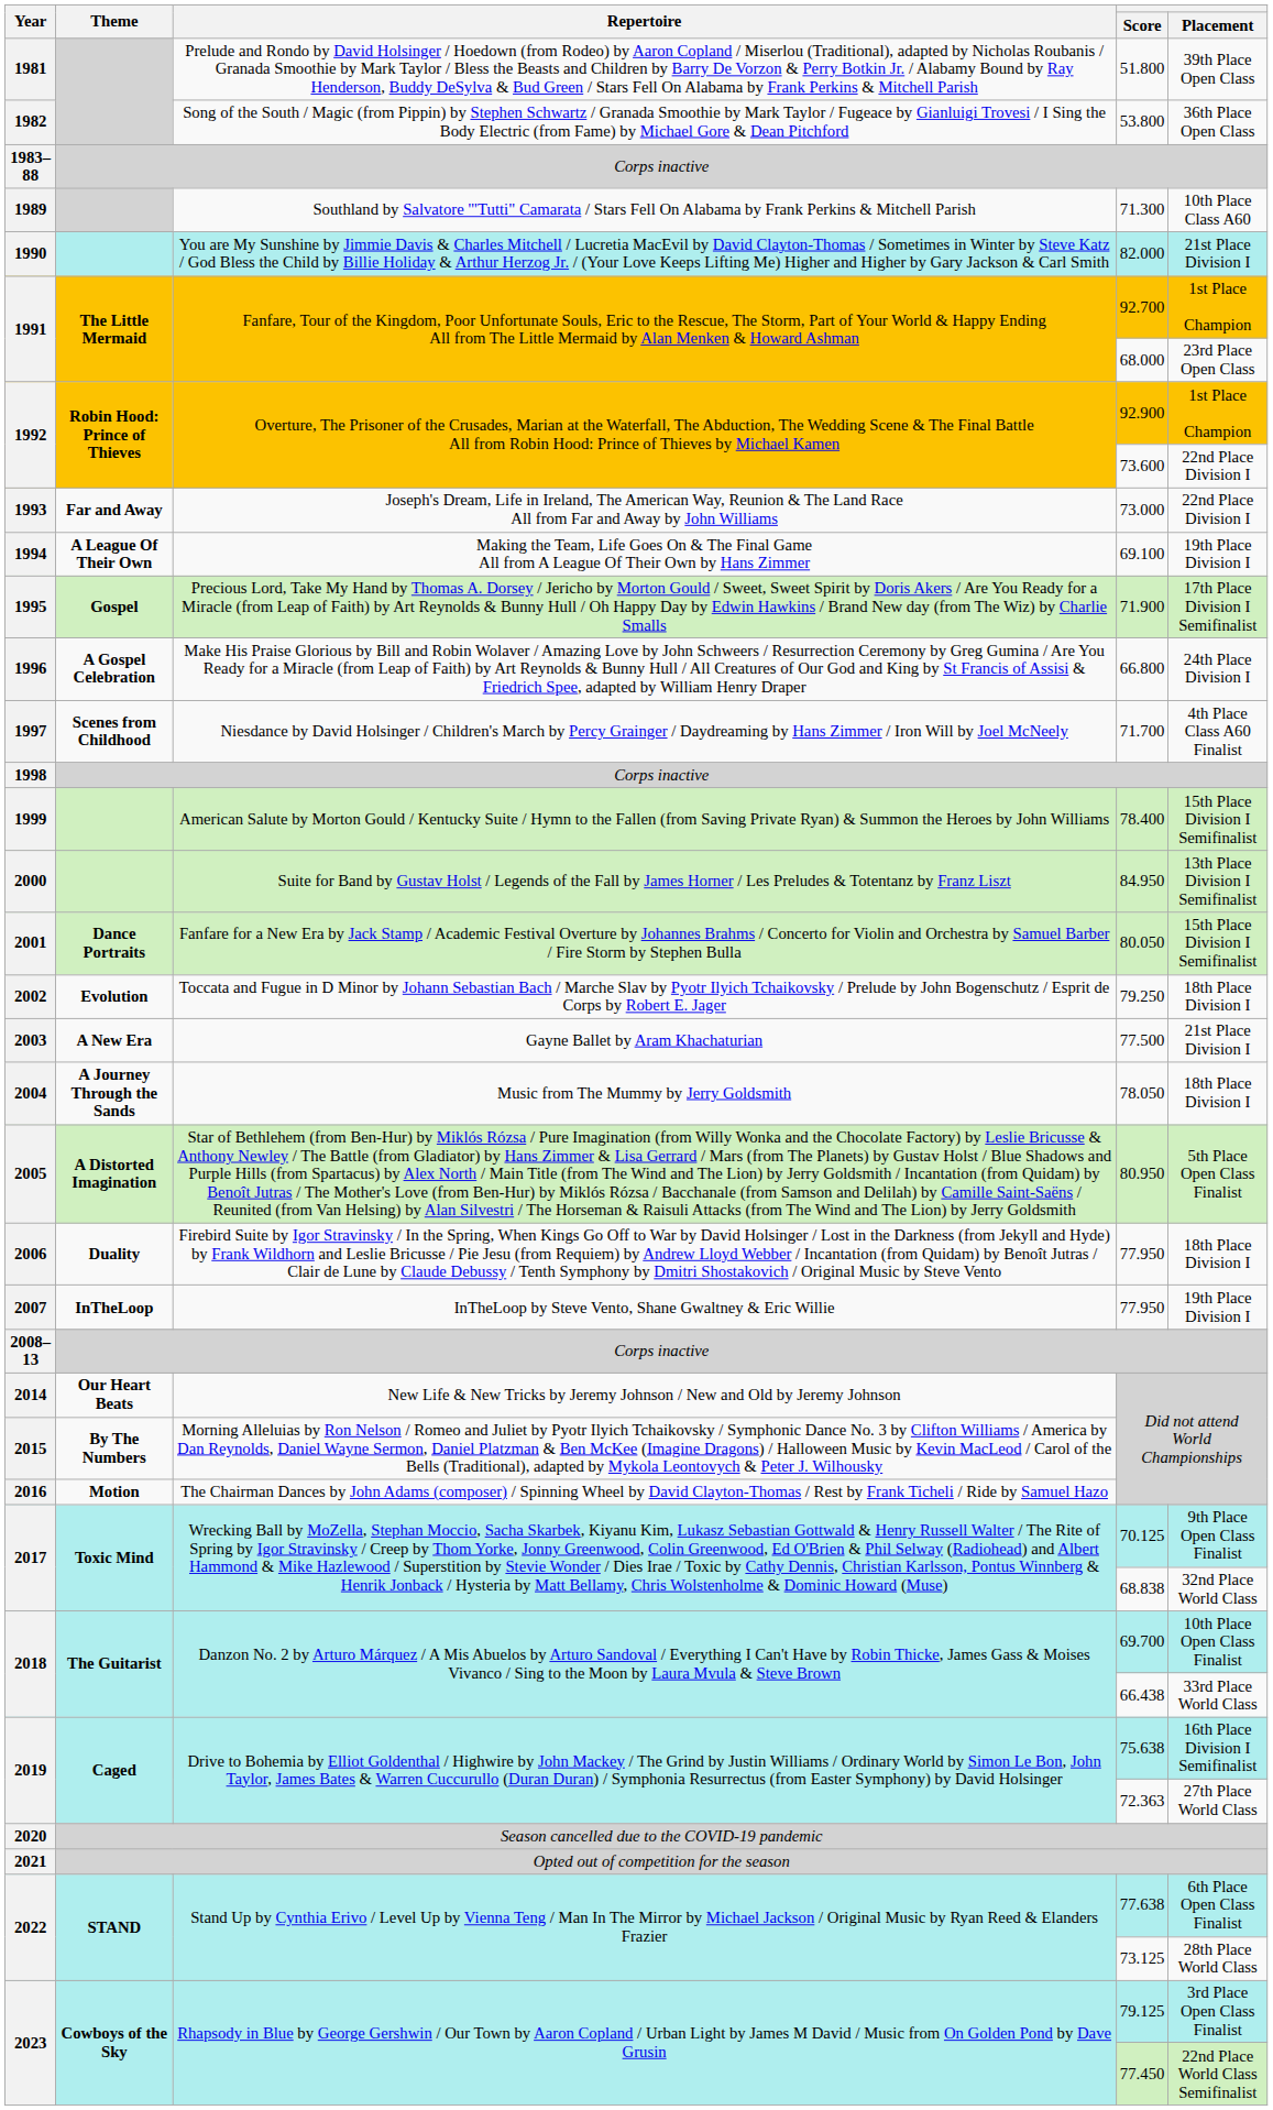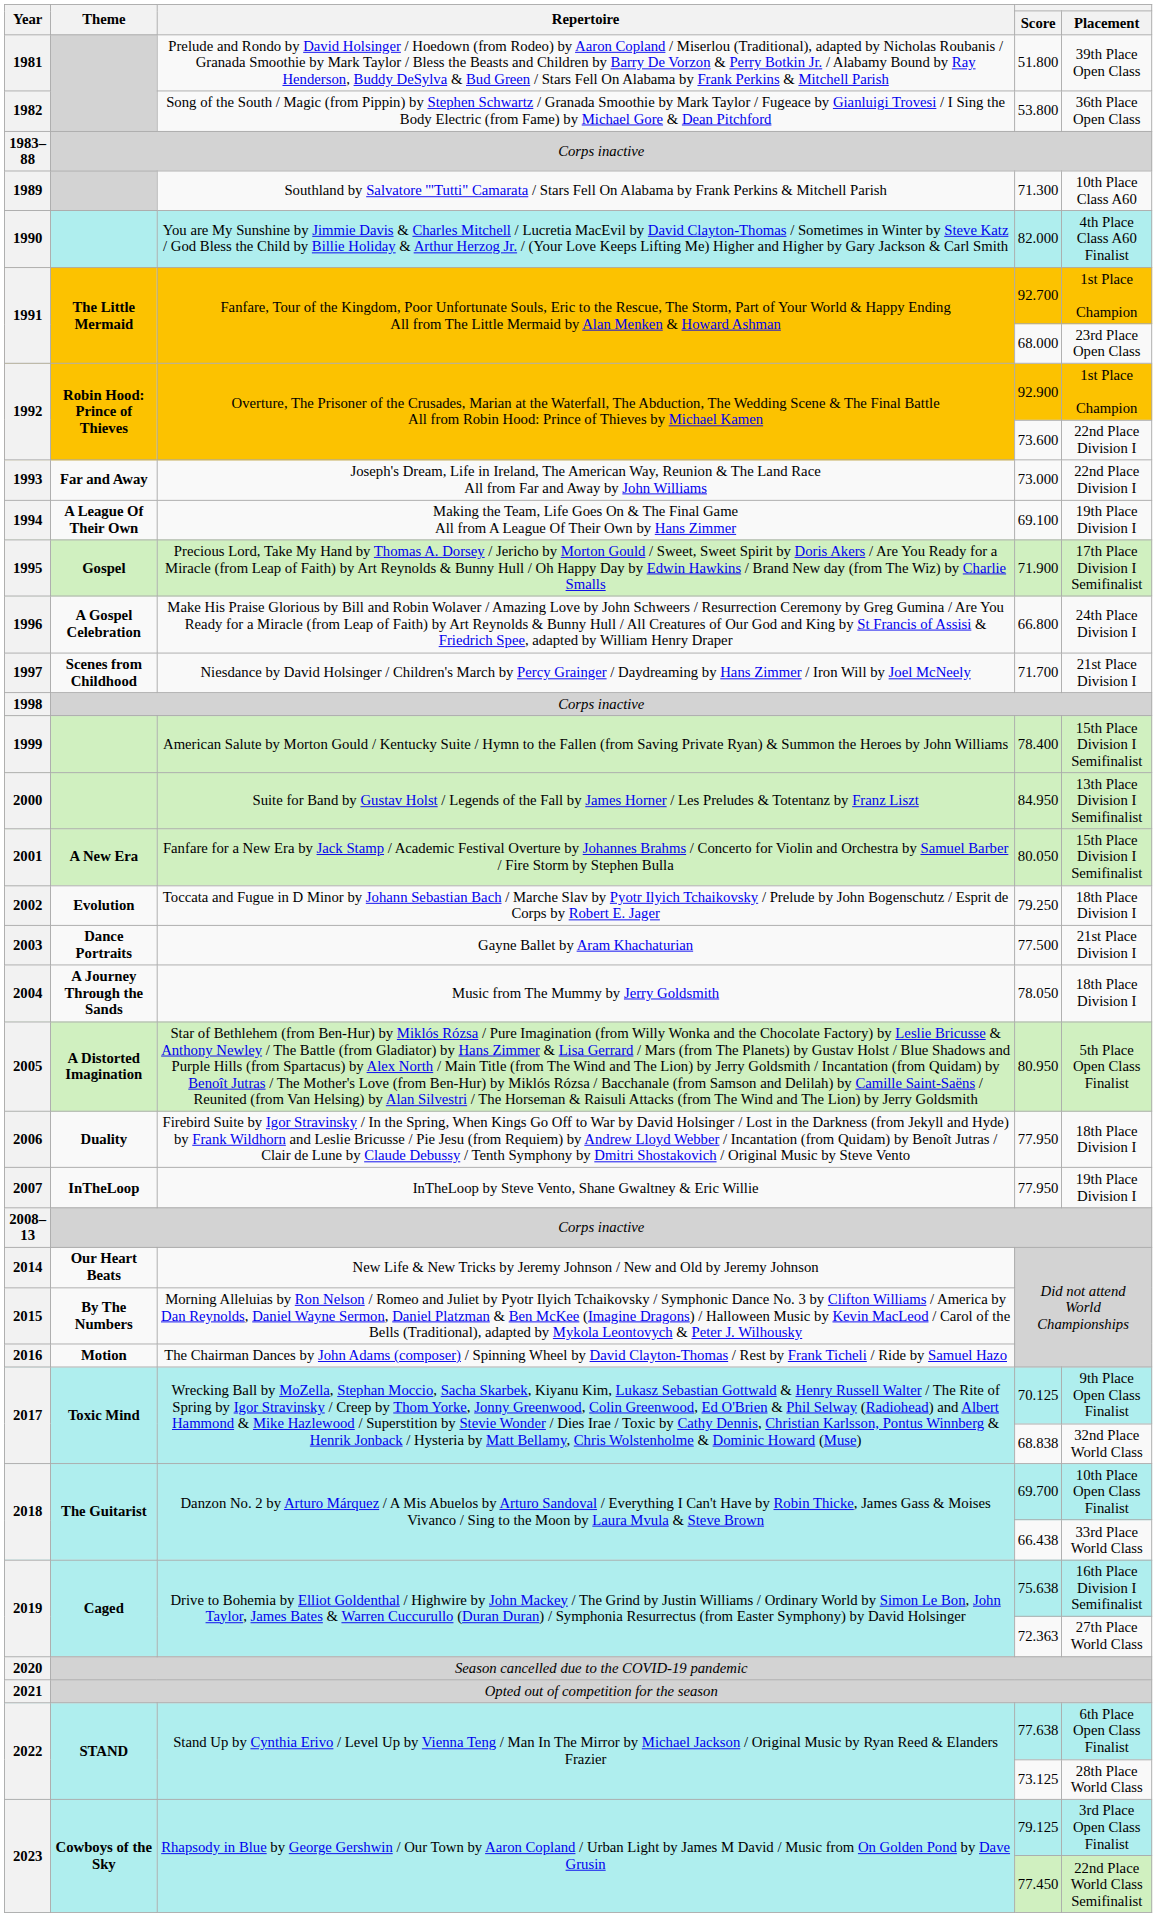82.000 | Placement: 21st Place Division I -> 4th Place Class A60 Finalist
71.700 | Placement: 4th Place Class A60 Finalist -> 21st Place Division I
80.050 | Theme: Dance Portraits -> A New Era
77.500 | Theme: A New Era -> Dance Portraits
